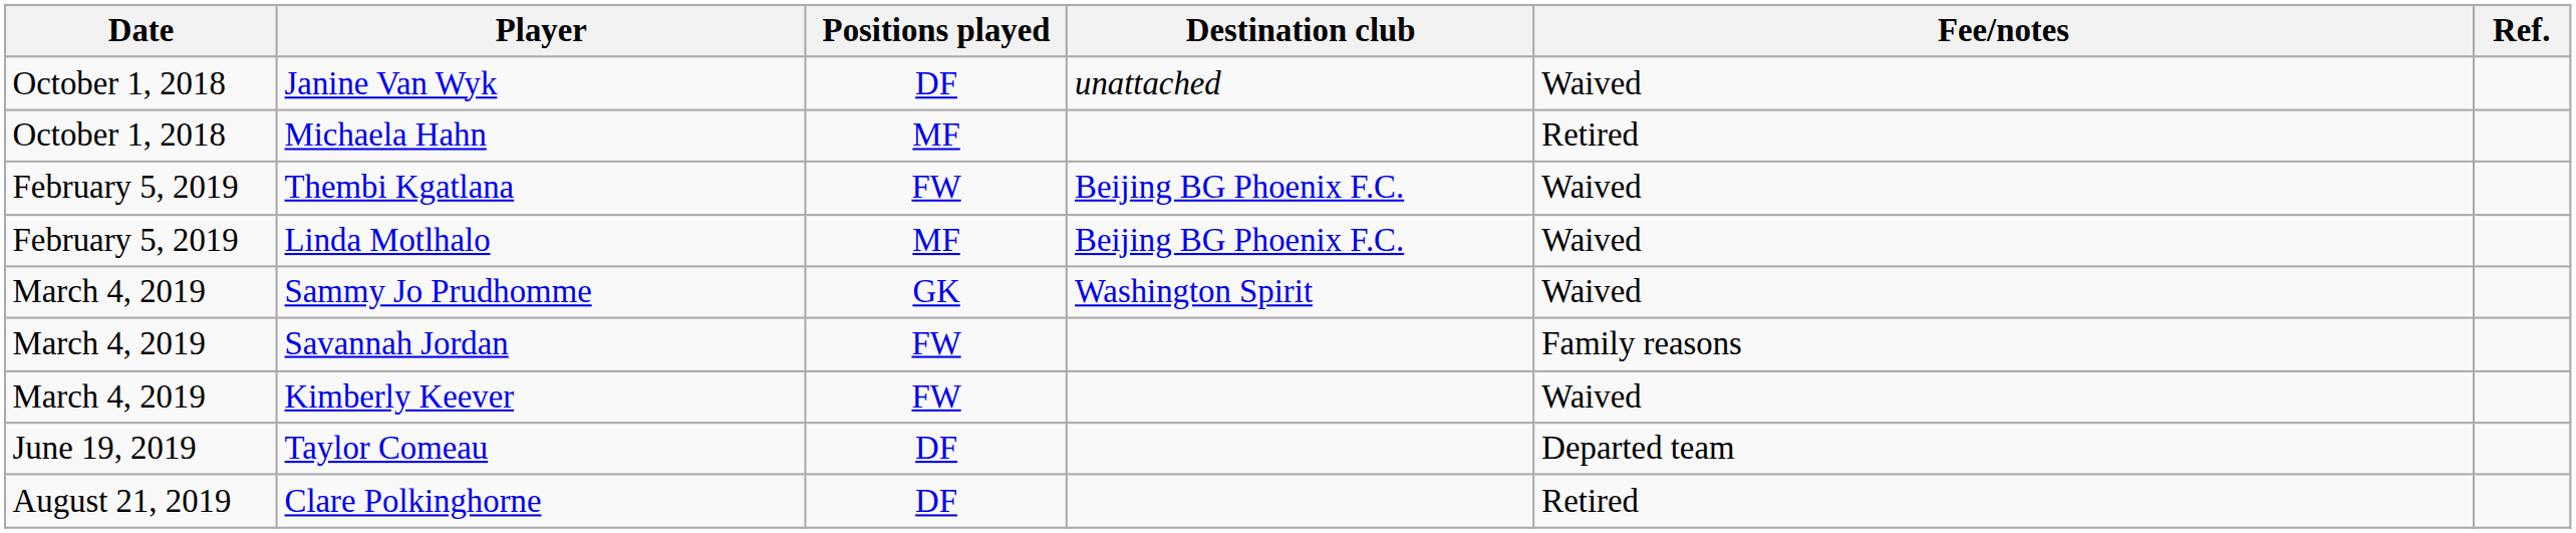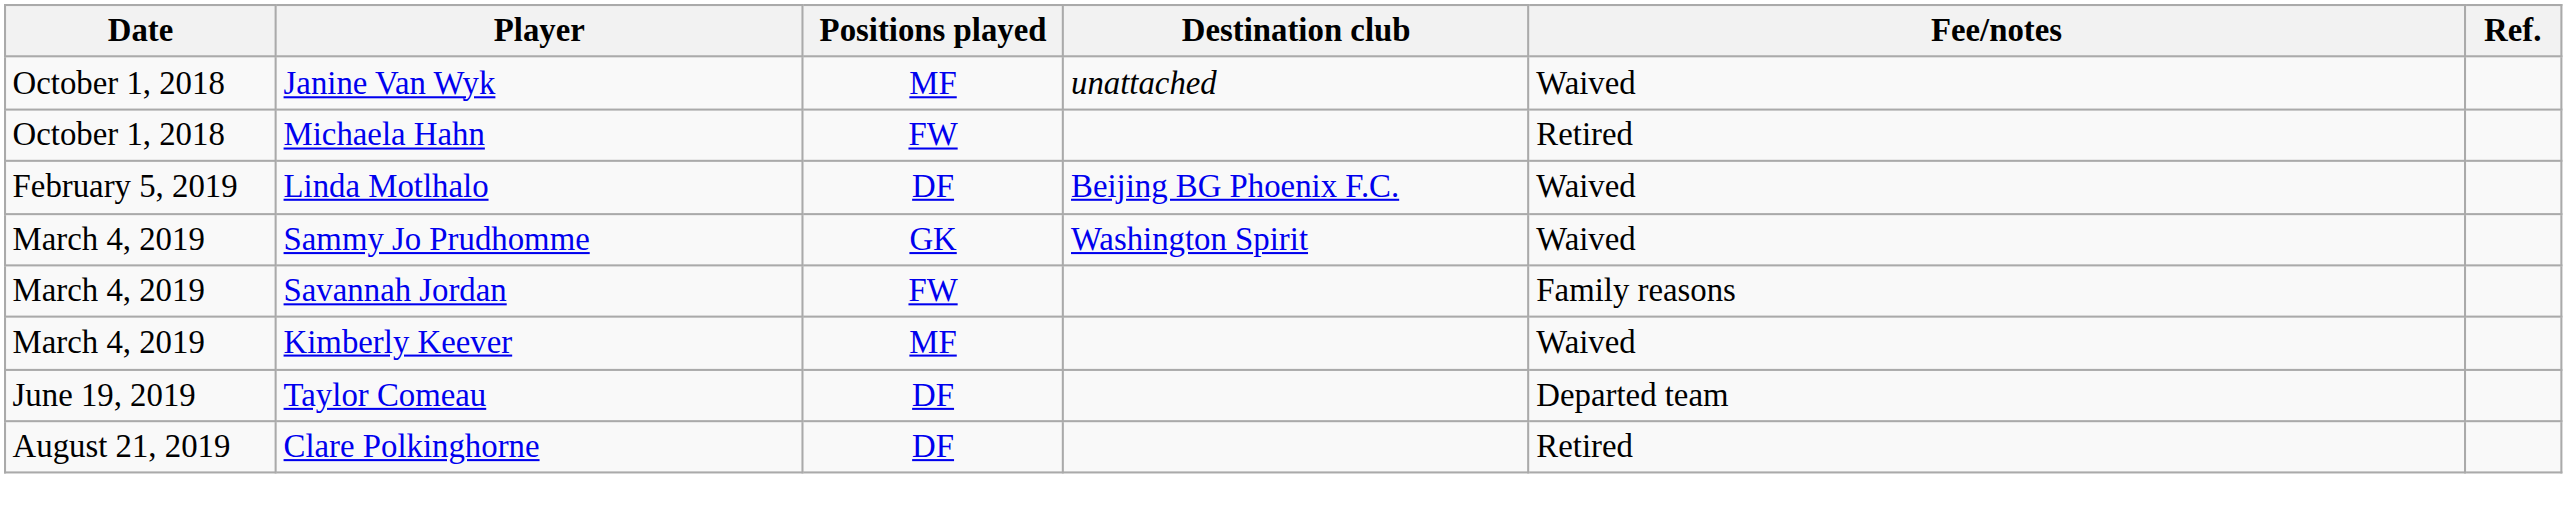Janine Van Wyk | Positions played: DF -> MF
Michaela Hahn | Positions played: MF -> FW
- row: February 5, 2019 | Thembi Kgatlana | FW | Beijing BG Phoenix F.C. | Waived
Linda Motlhalo | Positions played: MF -> DF
Kimberly Keever | Positions played: FW -> MF
